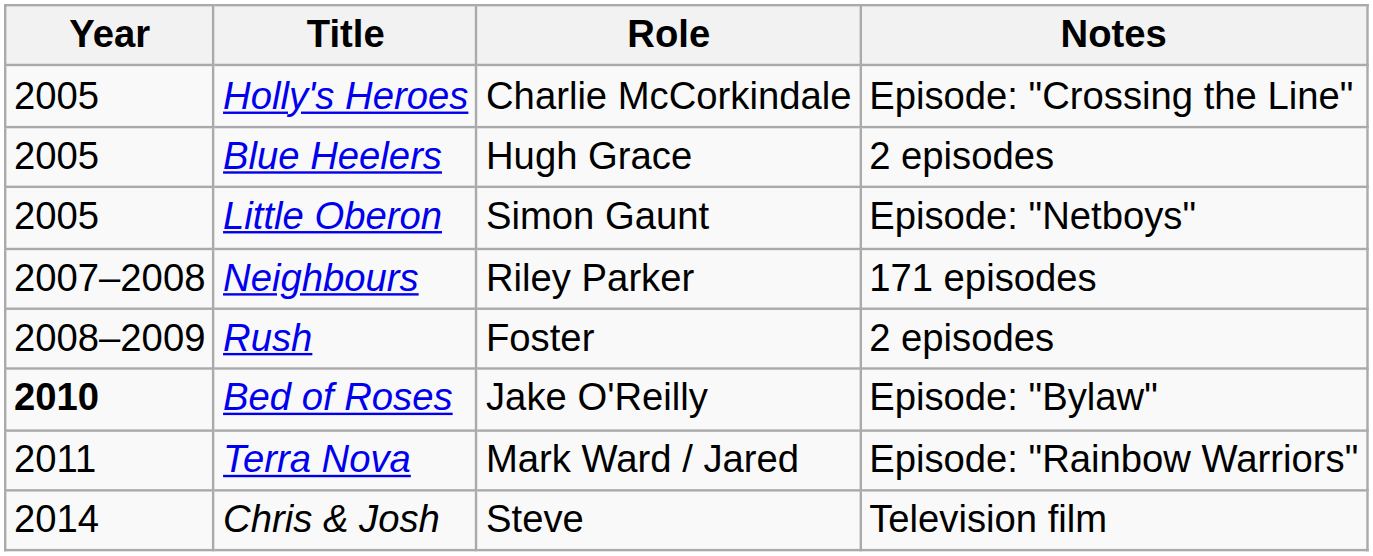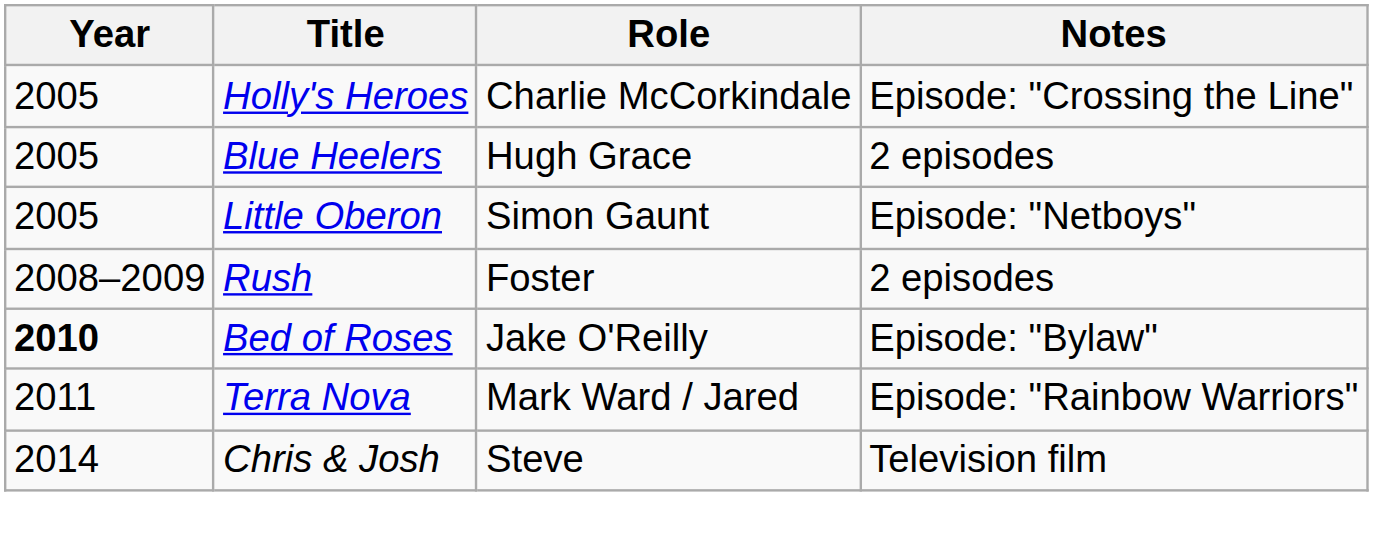- row: 2007–2008 | Neighbours | Riley Parker | 171 episodes
